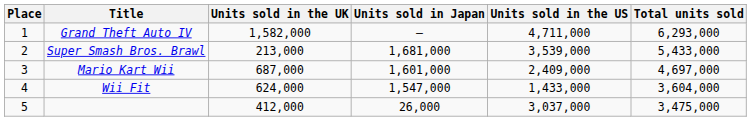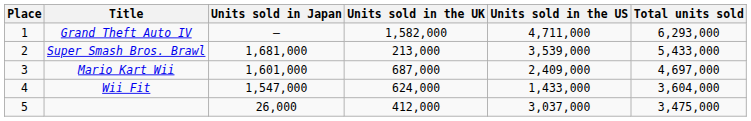columns swapped: Units sold in Japan <-> Units sold in the UK
